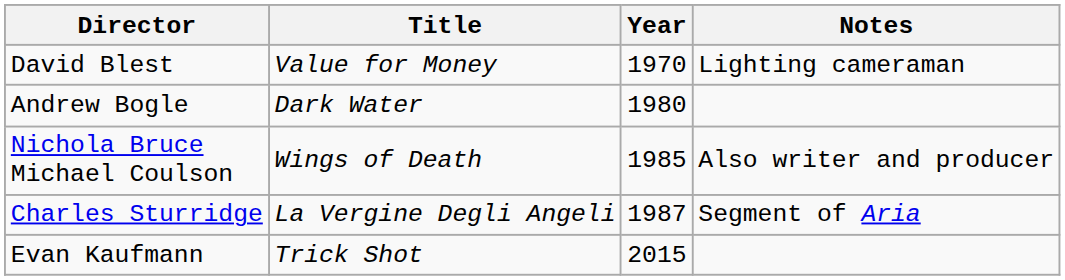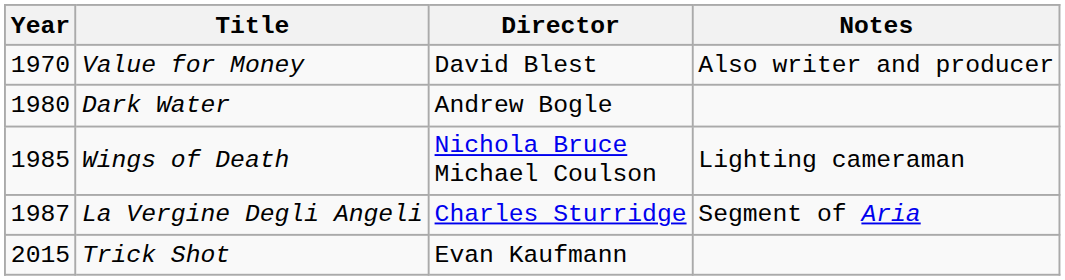columns swapped: Year <-> Director
Value for Money | Notes: Lighting cameraman -> Also writer and producer
Wings of Death | Notes: Also writer and producer -> Lighting cameraman
